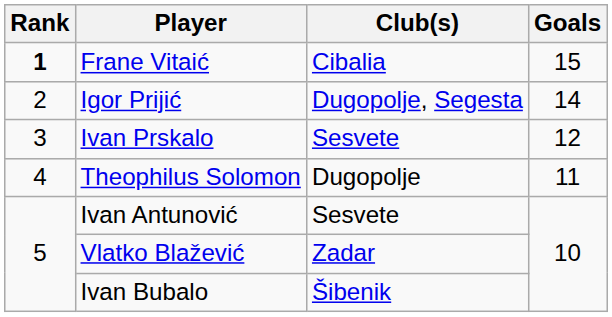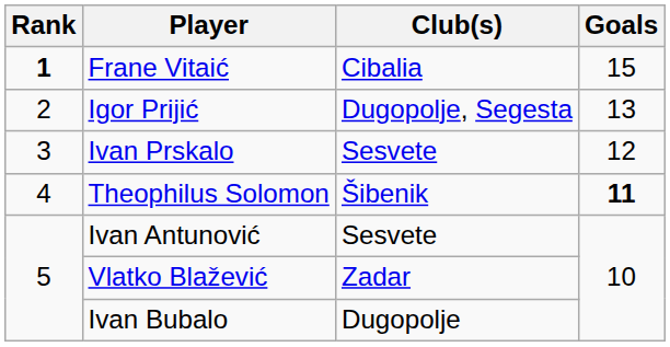Igor Prijić | Goals: 14 -> 13
Theophilus Solomon | Club(s): Dugopolje -> Šibenik
Theophilus Solomon | Goals: normal -> bold
Ivan Bubalo | Club(s): Šibenik -> Dugopolje
